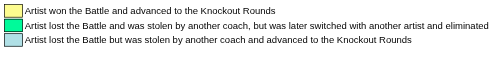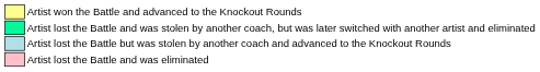+ row: Artist lost the Battle and was eliminated
